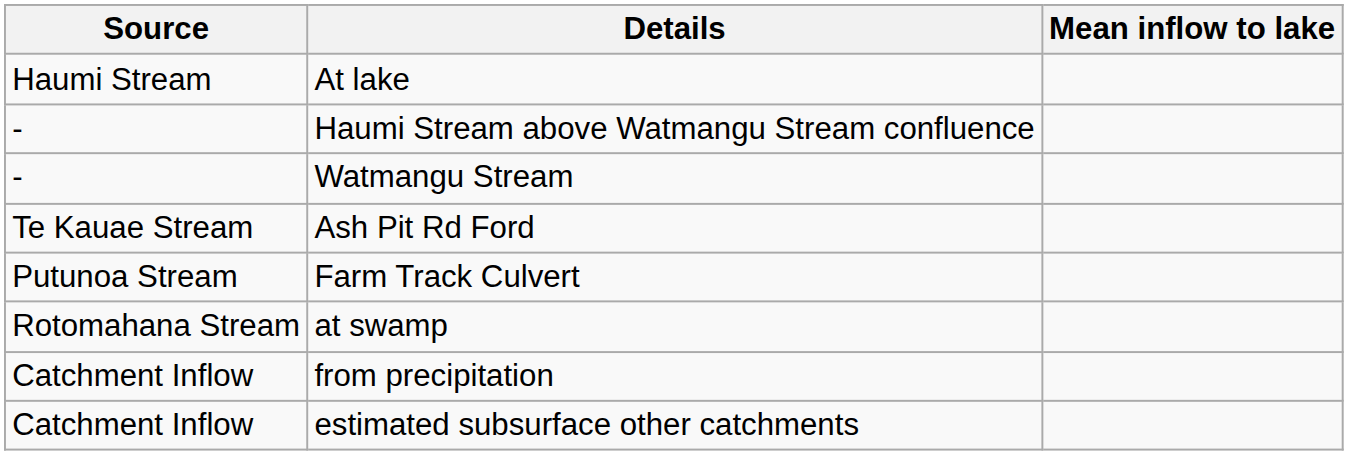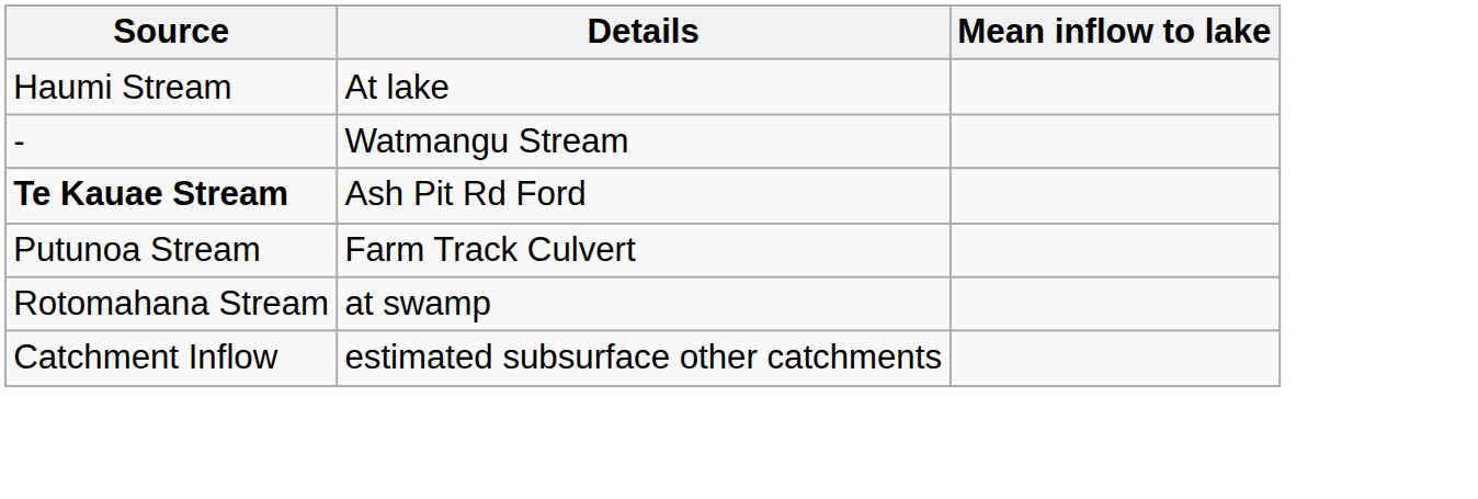- row: - | Haumi Stream above Watmangu Stream confluence
Ash Pit Rd Ford | Source: normal -> bold
- row: Catchment Inflow | from precipitation
